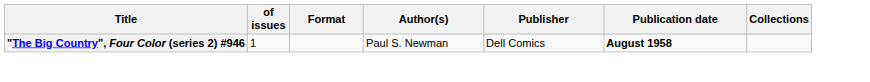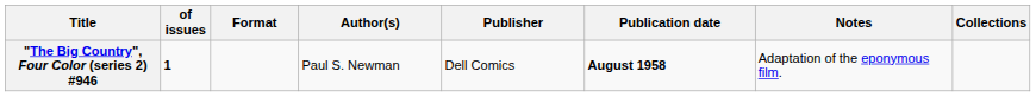+ column: Notes | Adaptation of the eponymous film.
"The Big Country", Four Color (series 2) #946 | of issues: normal -> bold
